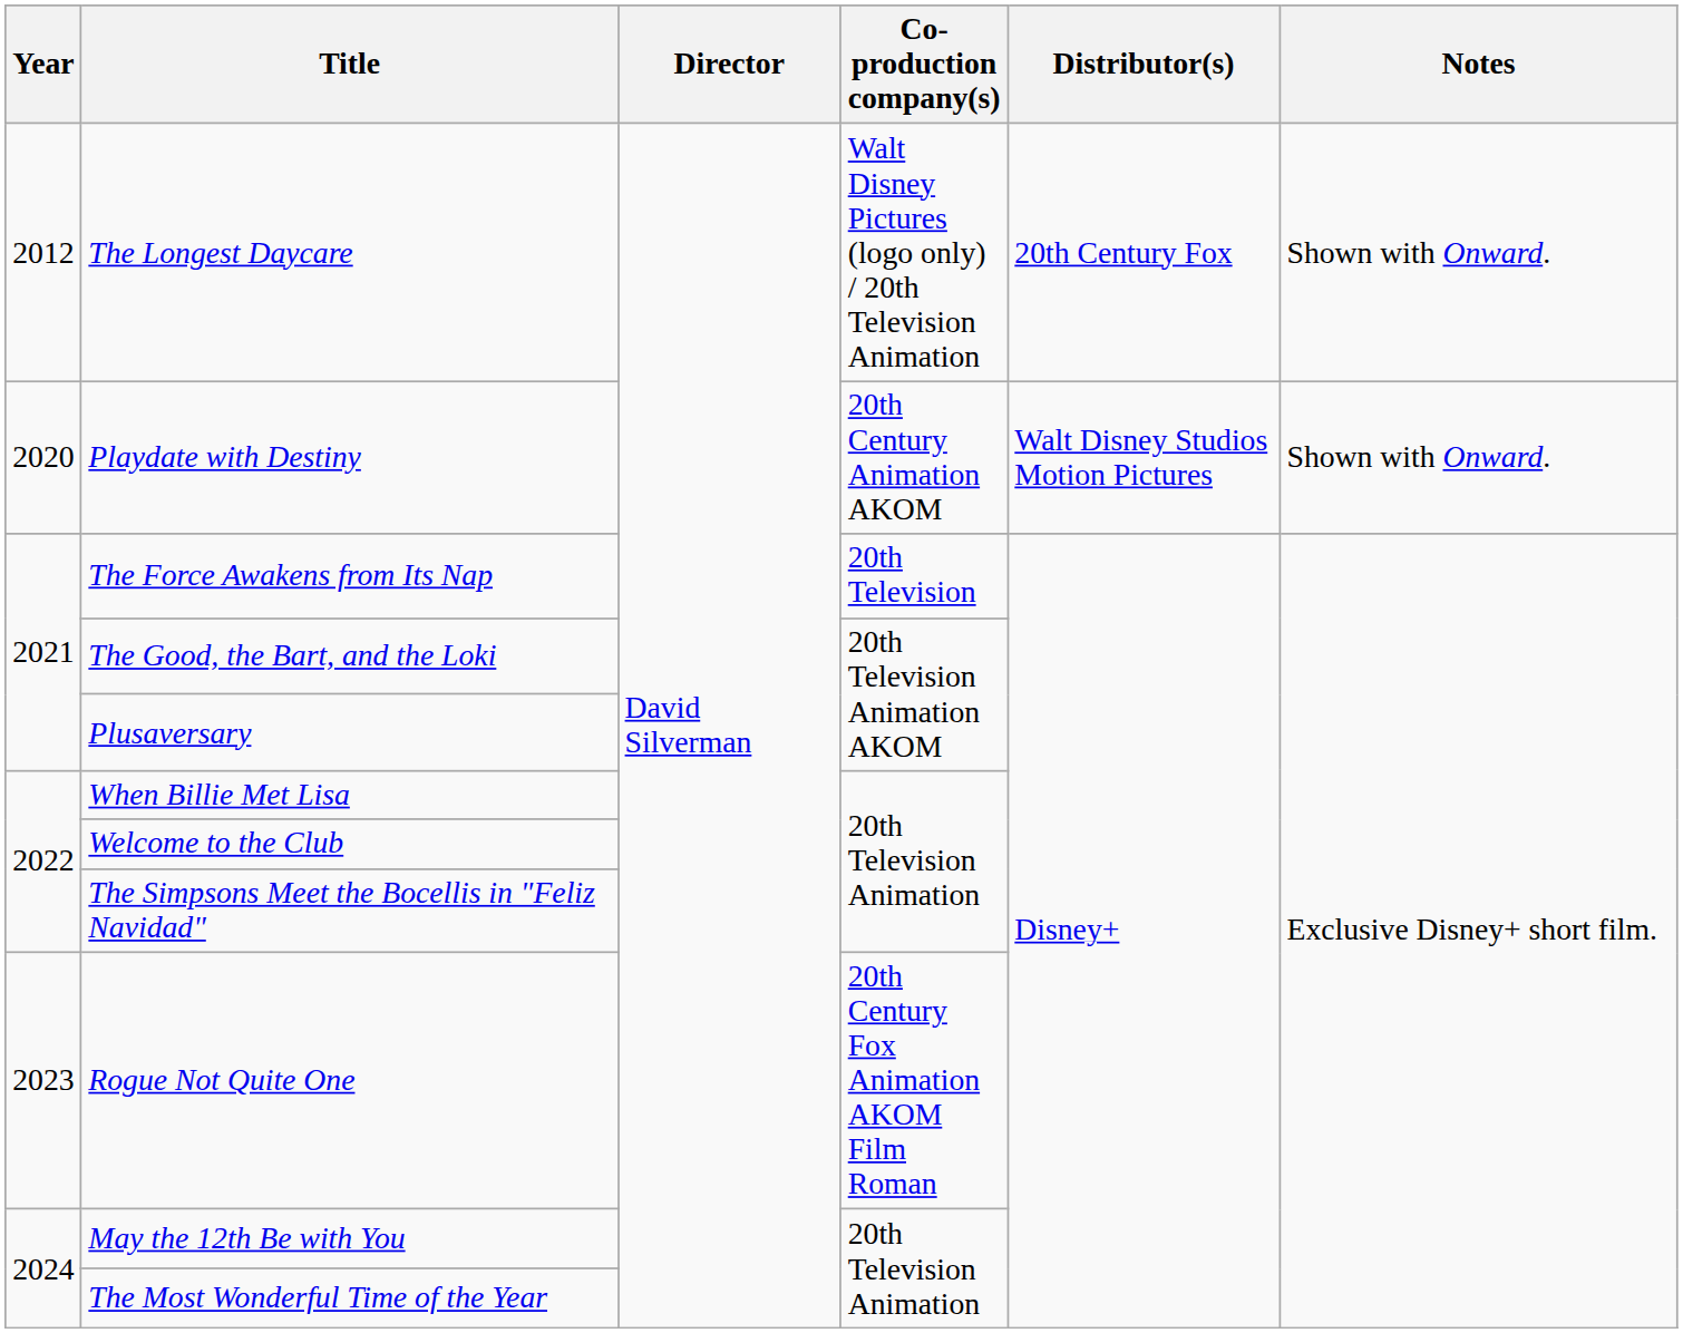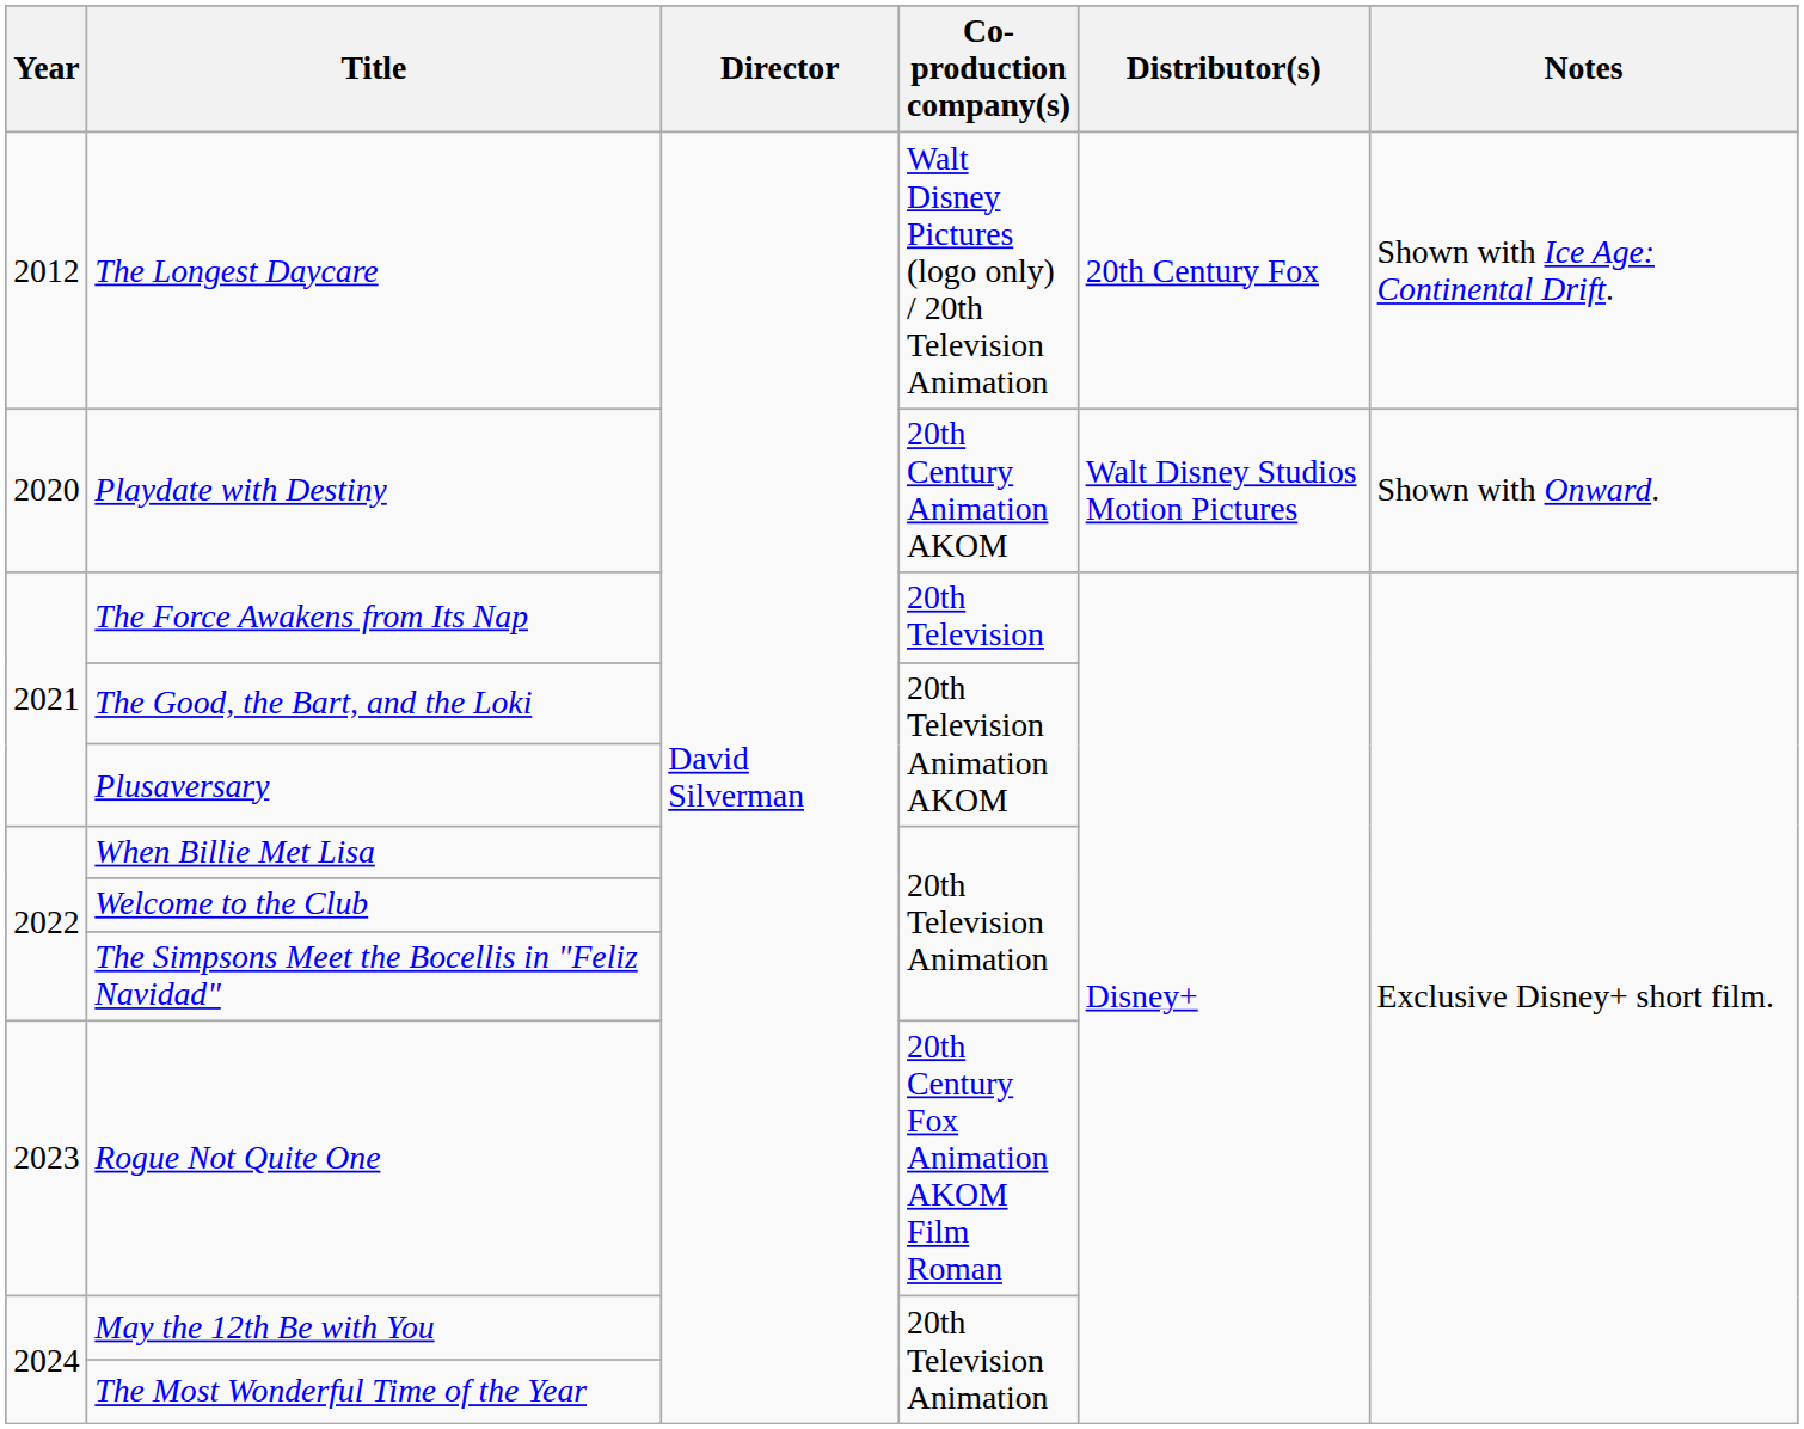The Longest Daycare | Notes: Shown with Onward. -> Shown with Ice Age: Continental Drift.
